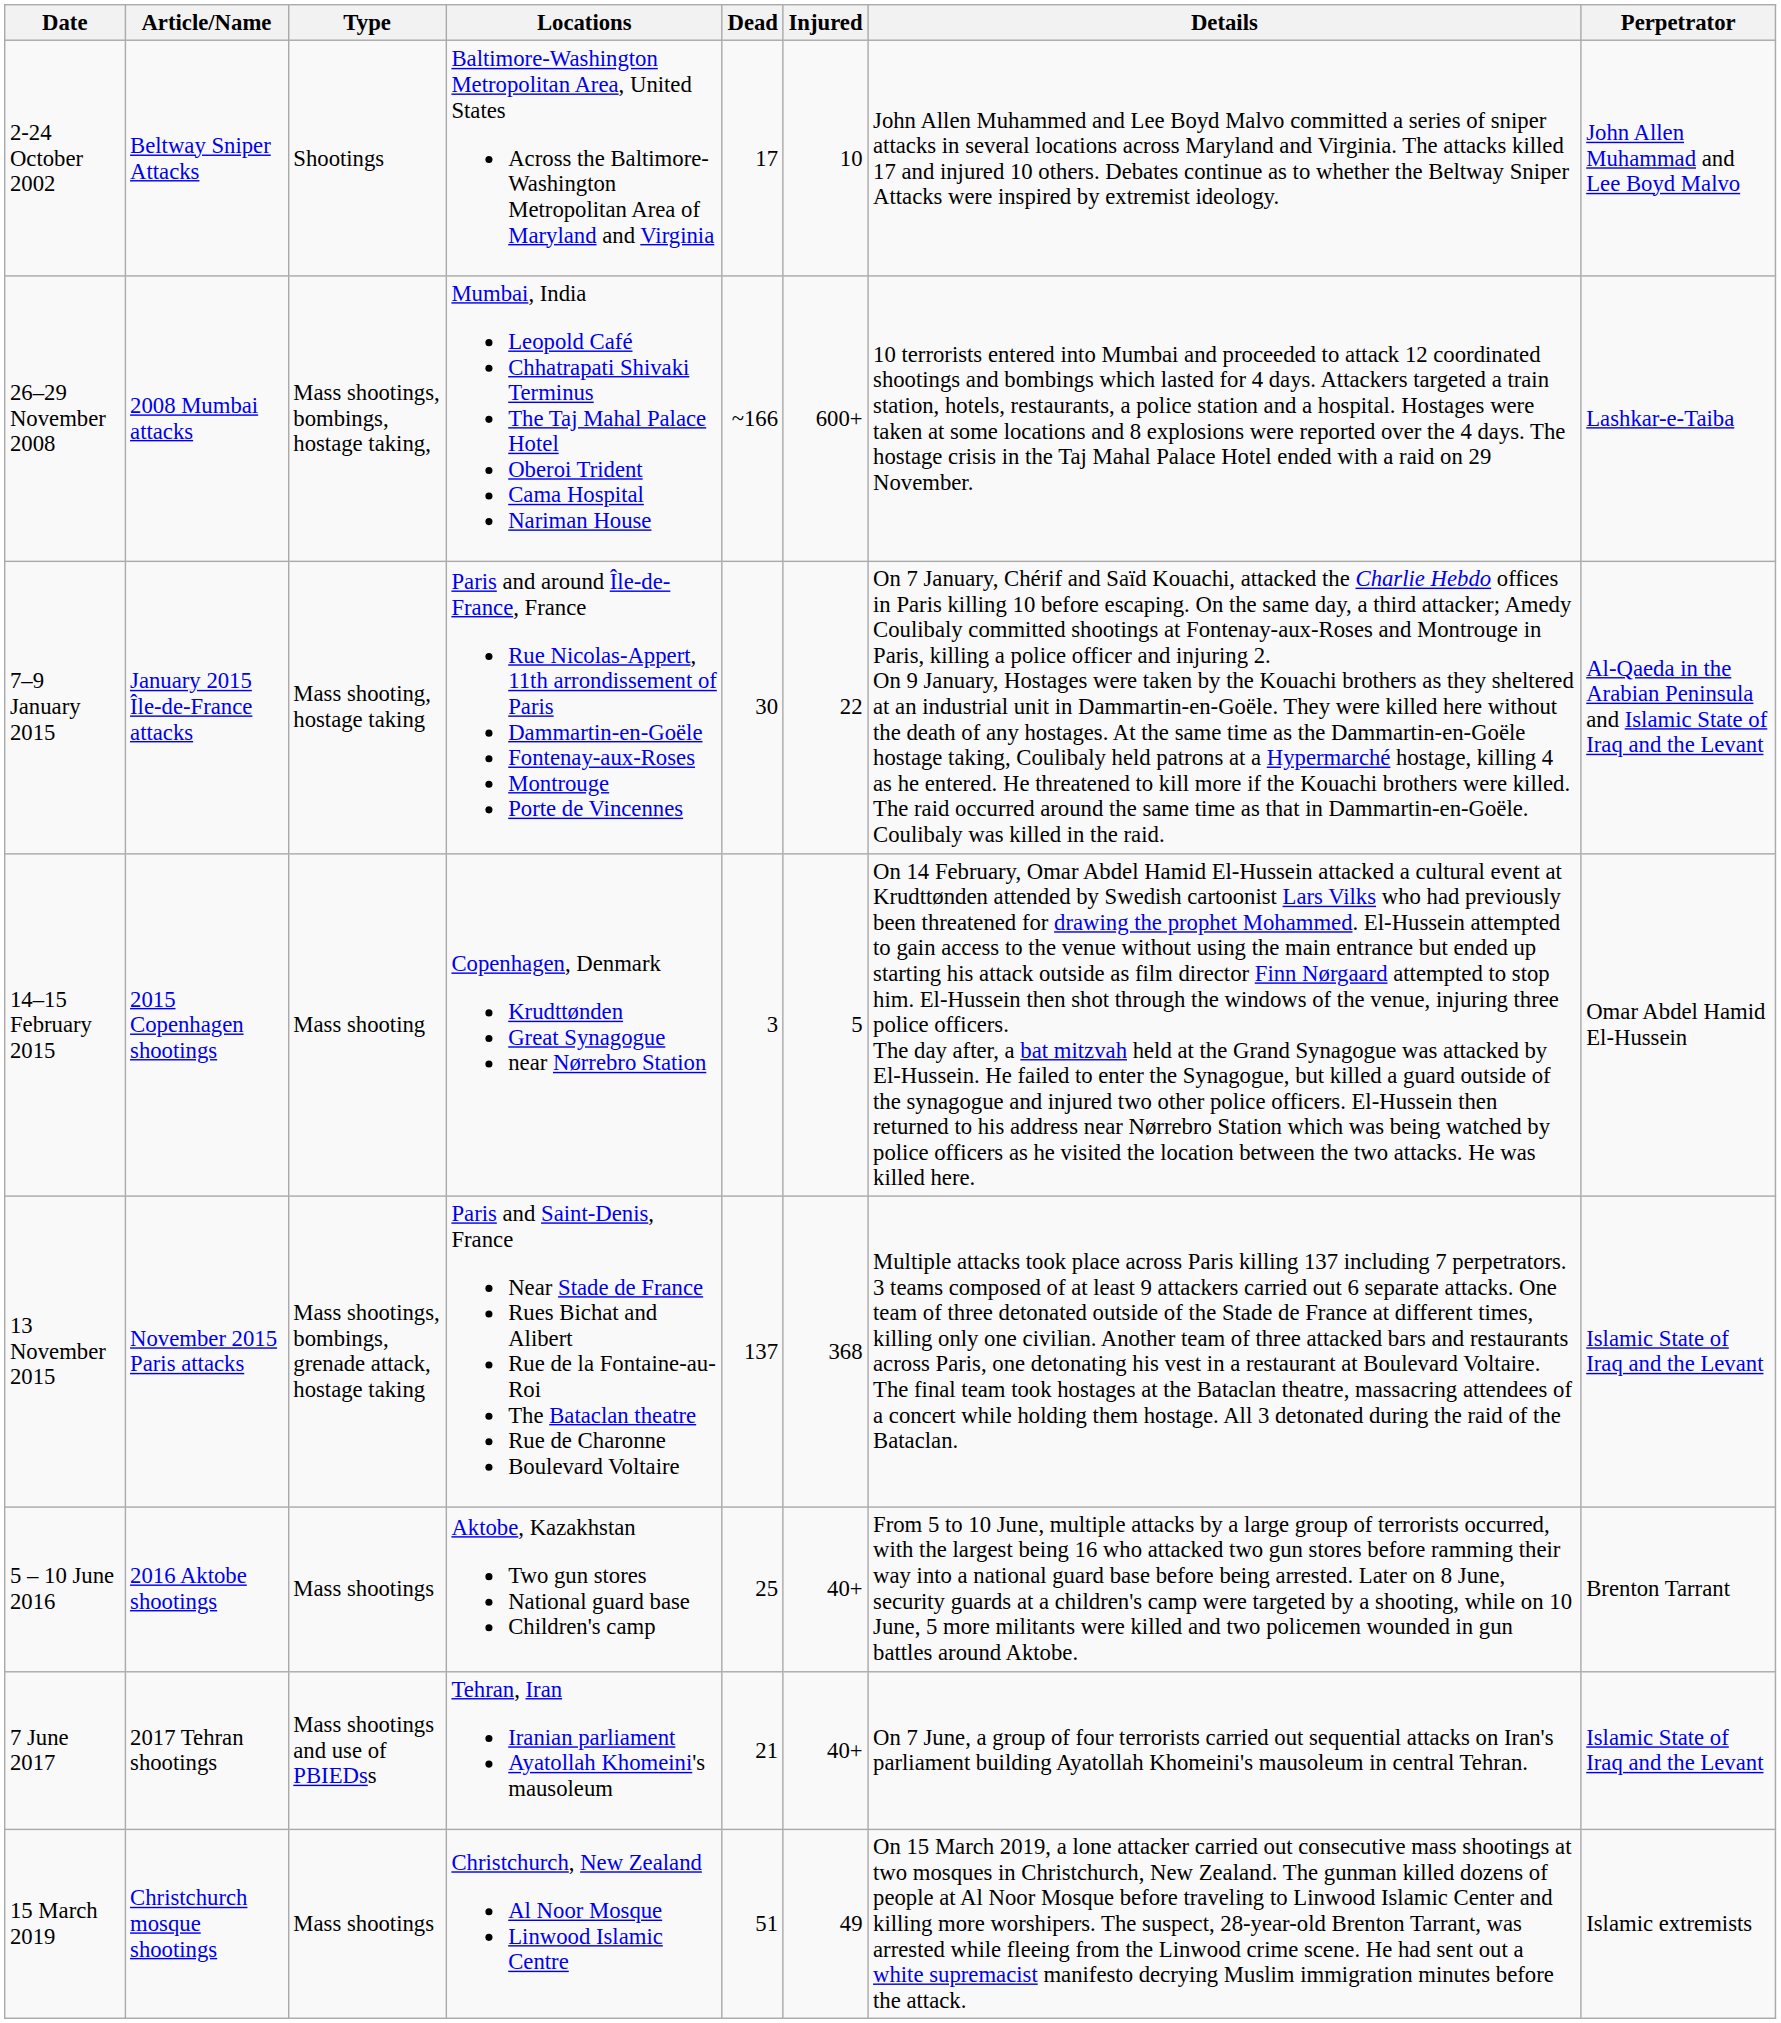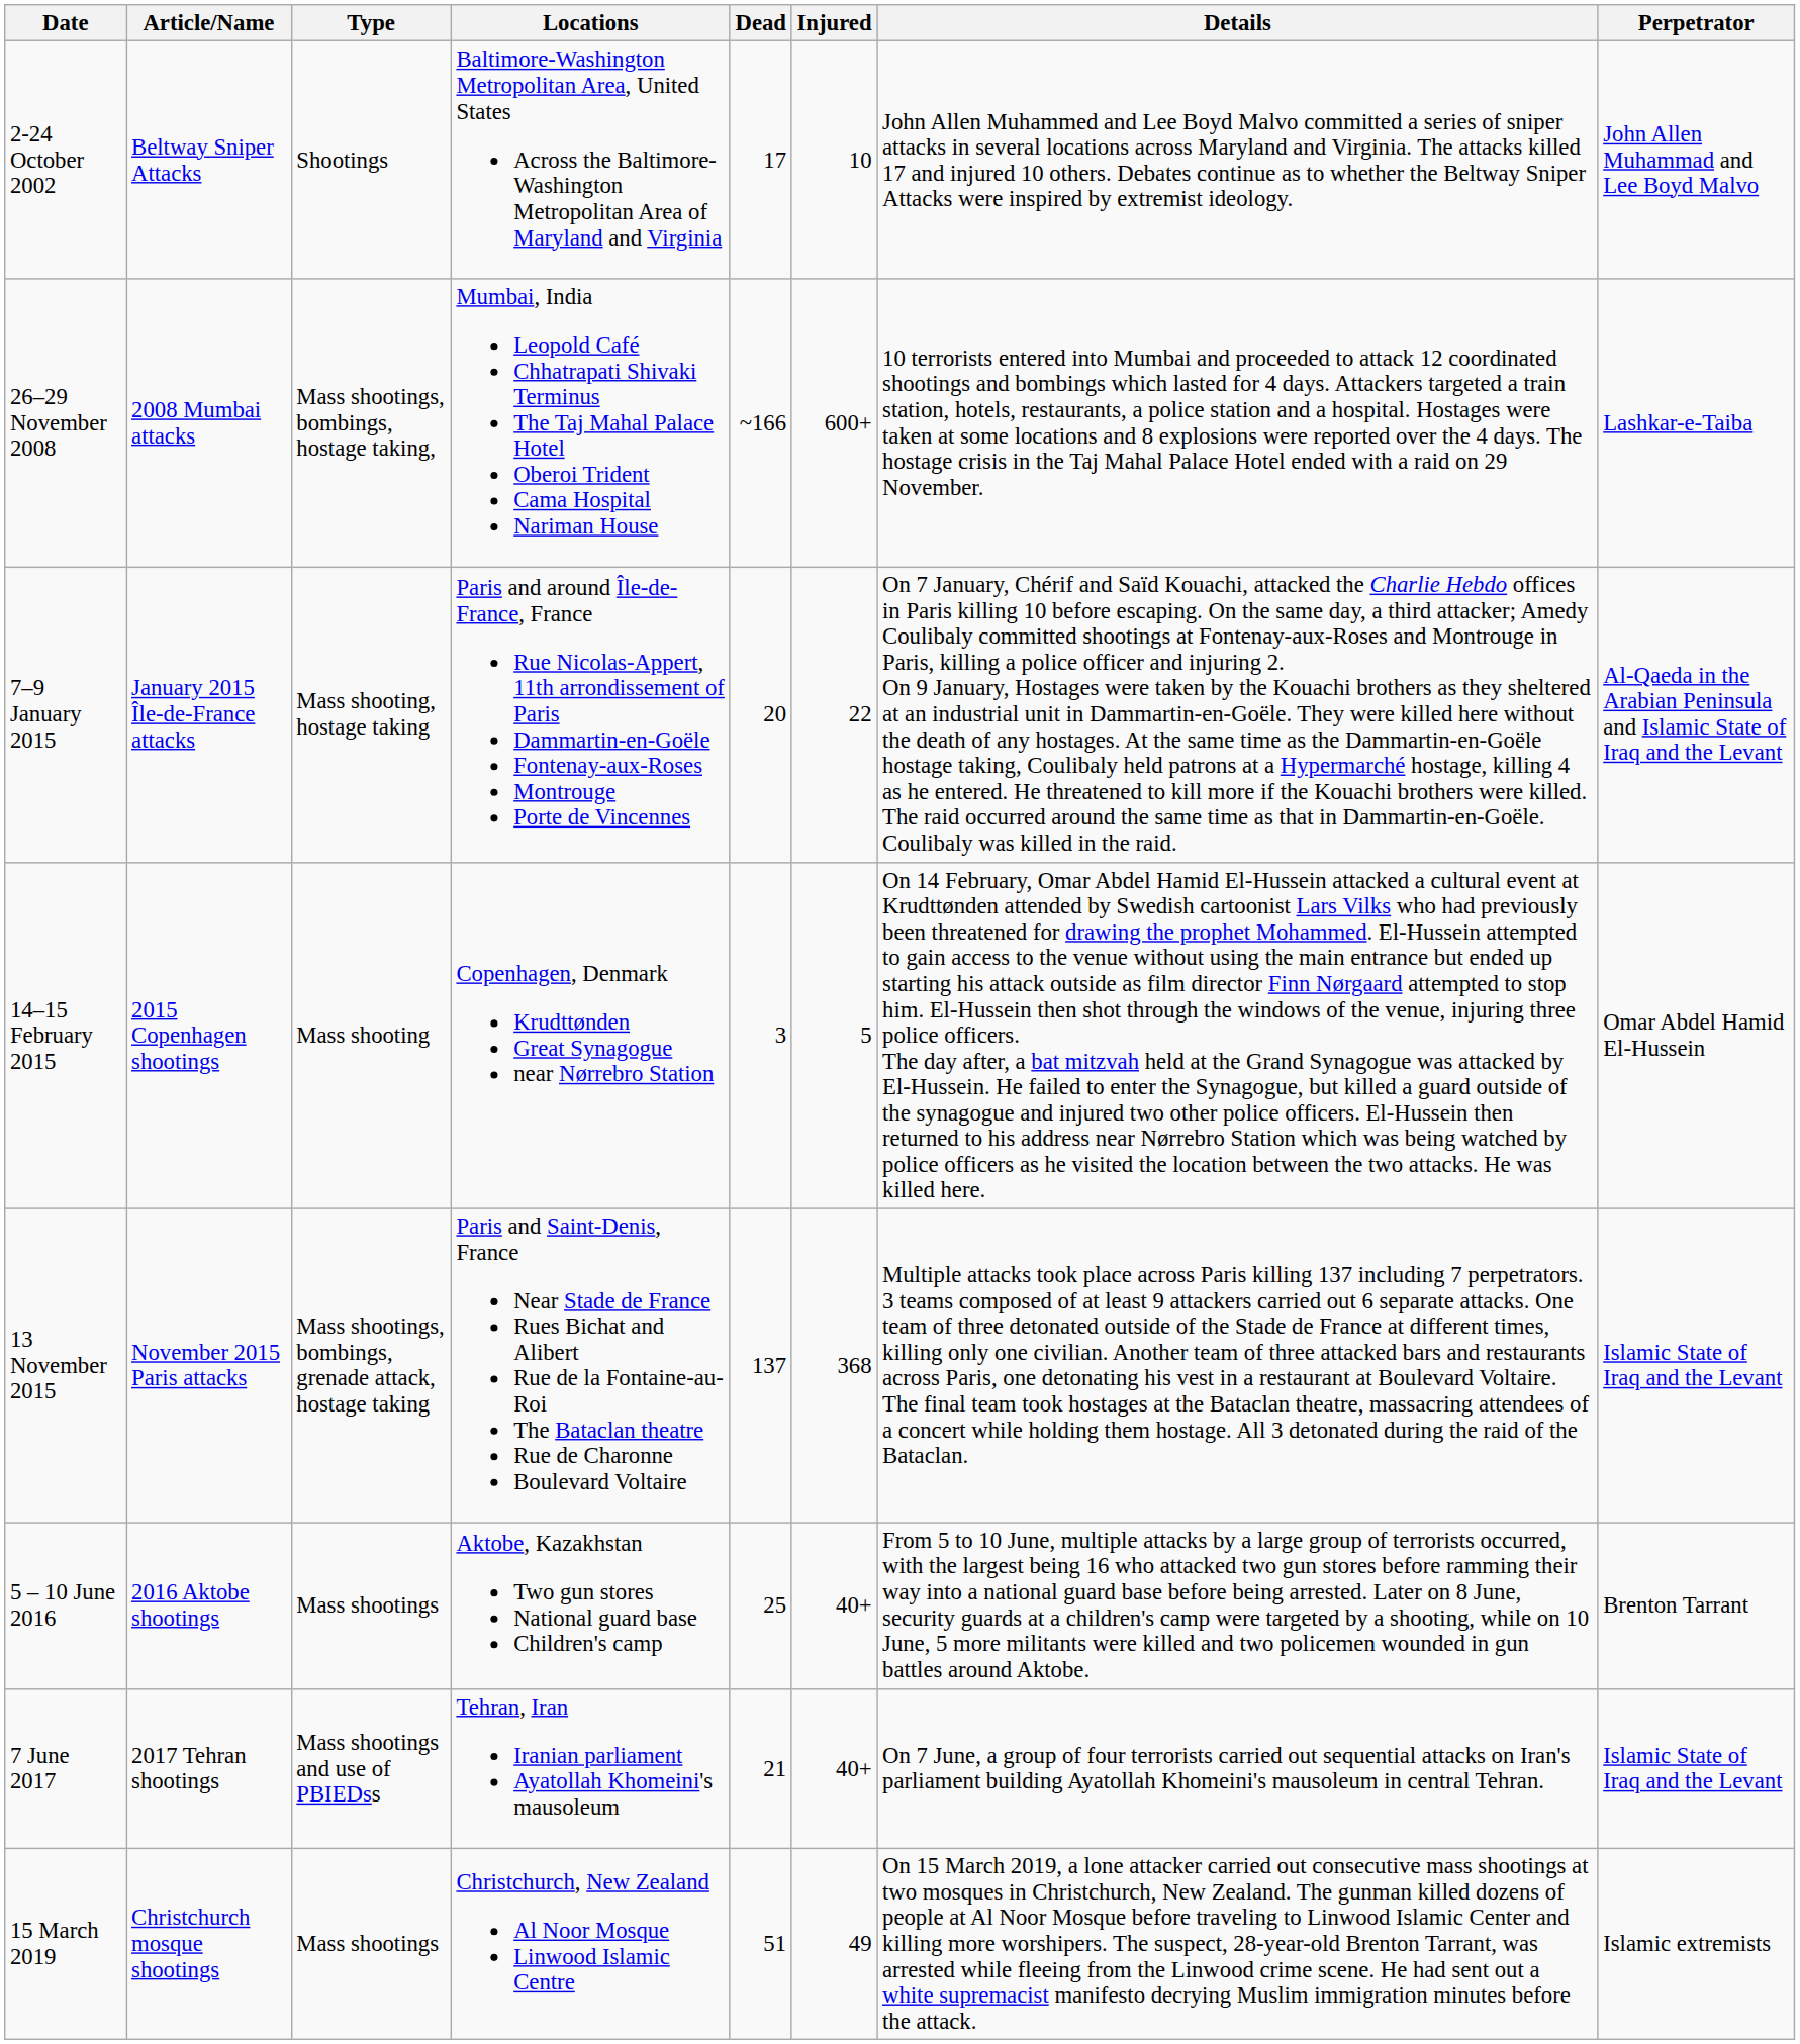7–9 January 2015 | Dead: 30 -> 20
